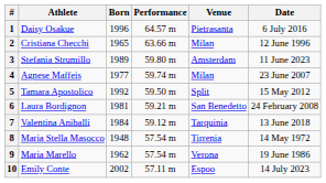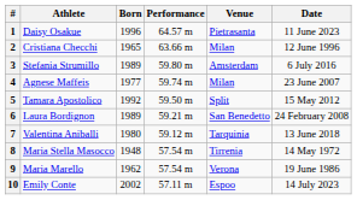1 | Date: 6 July 2016 -> 11 June 2023
3 | Date: 11 June 2023 -> 6 July 2016
6 | Born: 1981 -> 1989
7 | Born: 1984 -> 1980
